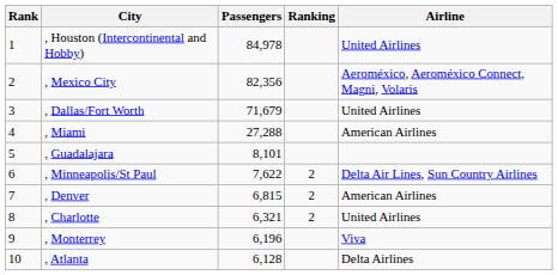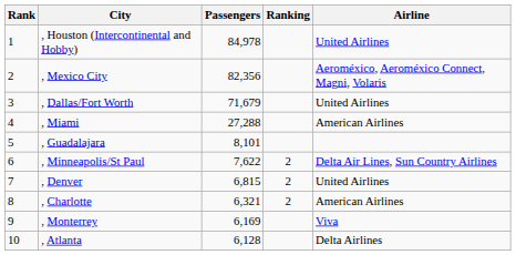, Denver | Airline: American Airlines -> United Airlines
, Charlotte | Airline: United Airlines -> American Airlines
, Monterrey | Passengers: 6,196 -> 6,169
